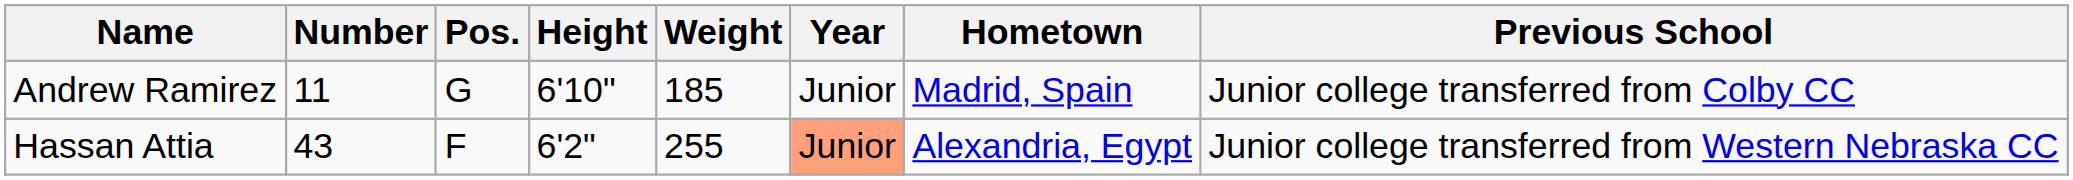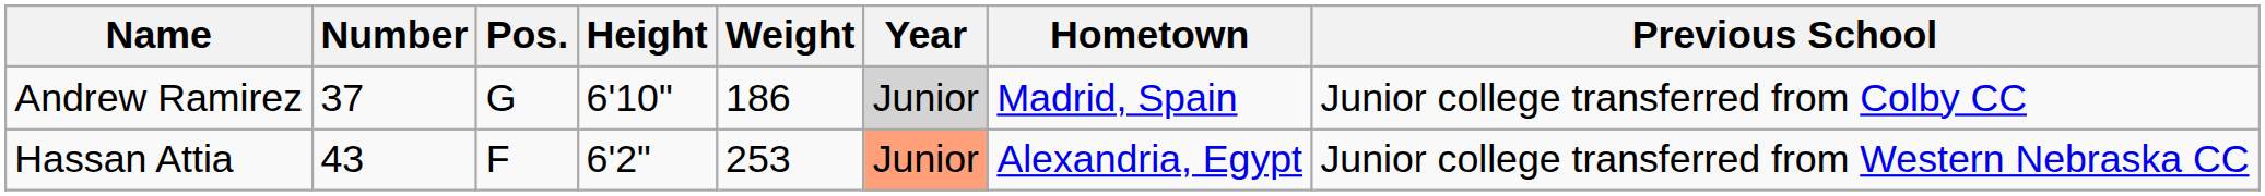Andrew Ramirez | Number: 11 -> 37
Andrew Ramirez | Weight: 185 -> 186
Andrew Ramirez | Year: no background -> lightgrey background
Hassan Attia | Weight: 255 -> 253
